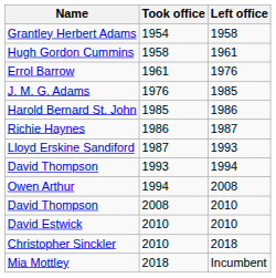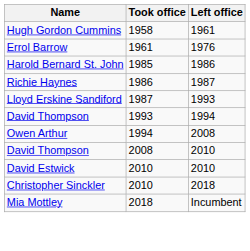- row: Grantley Herbert Adams | 1954 | 1958
- row: J. M. G. Adams | 1976 | 1985
